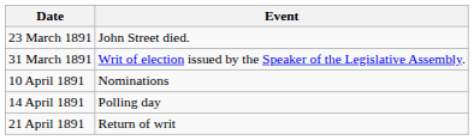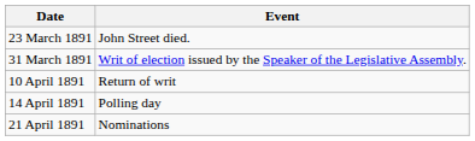10 April 1891 | Event: Nominations -> Return of writ
21 April 1891 | Event: Return of writ -> Nominations
